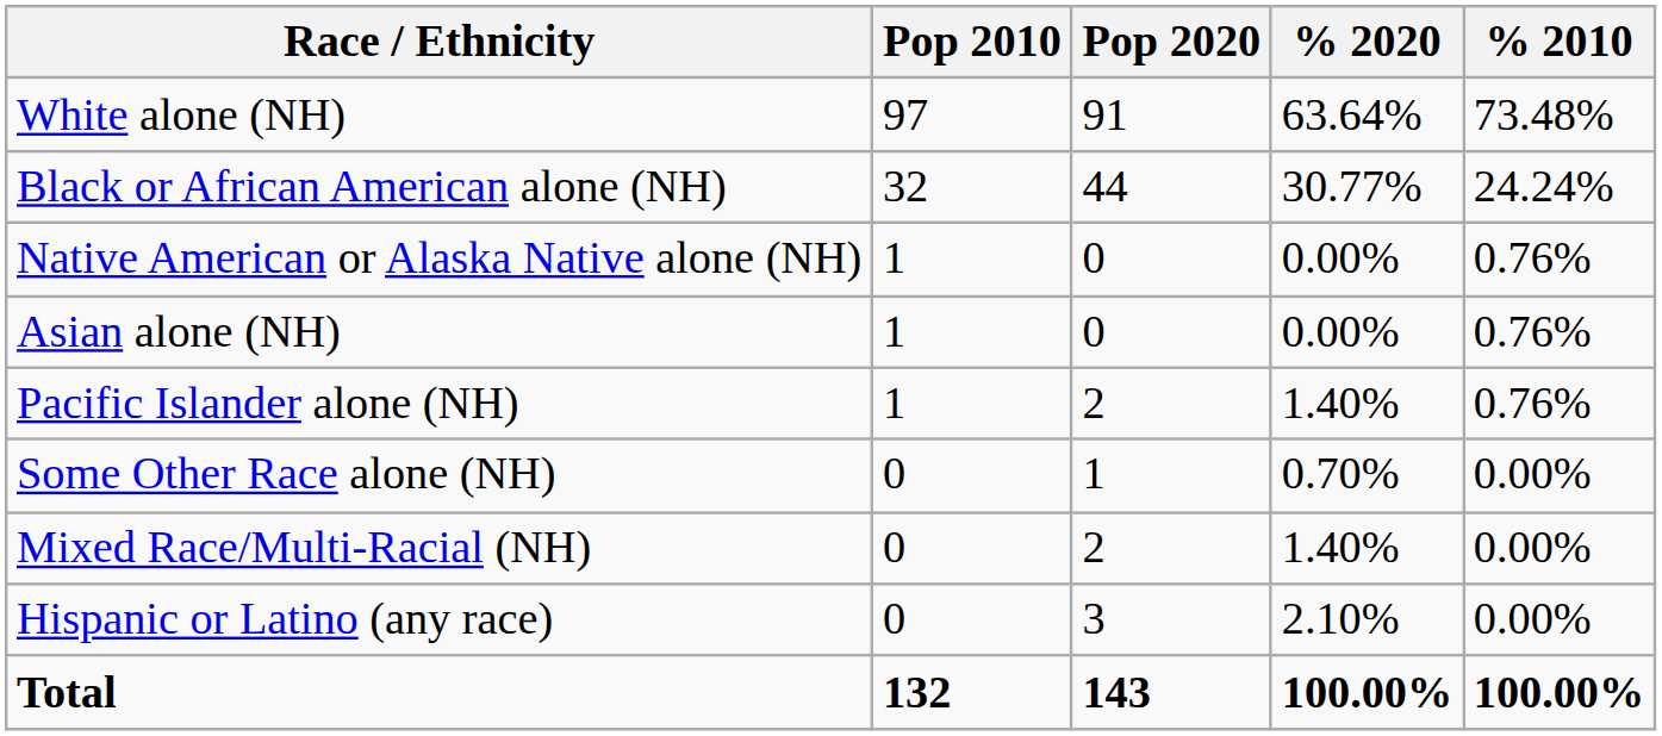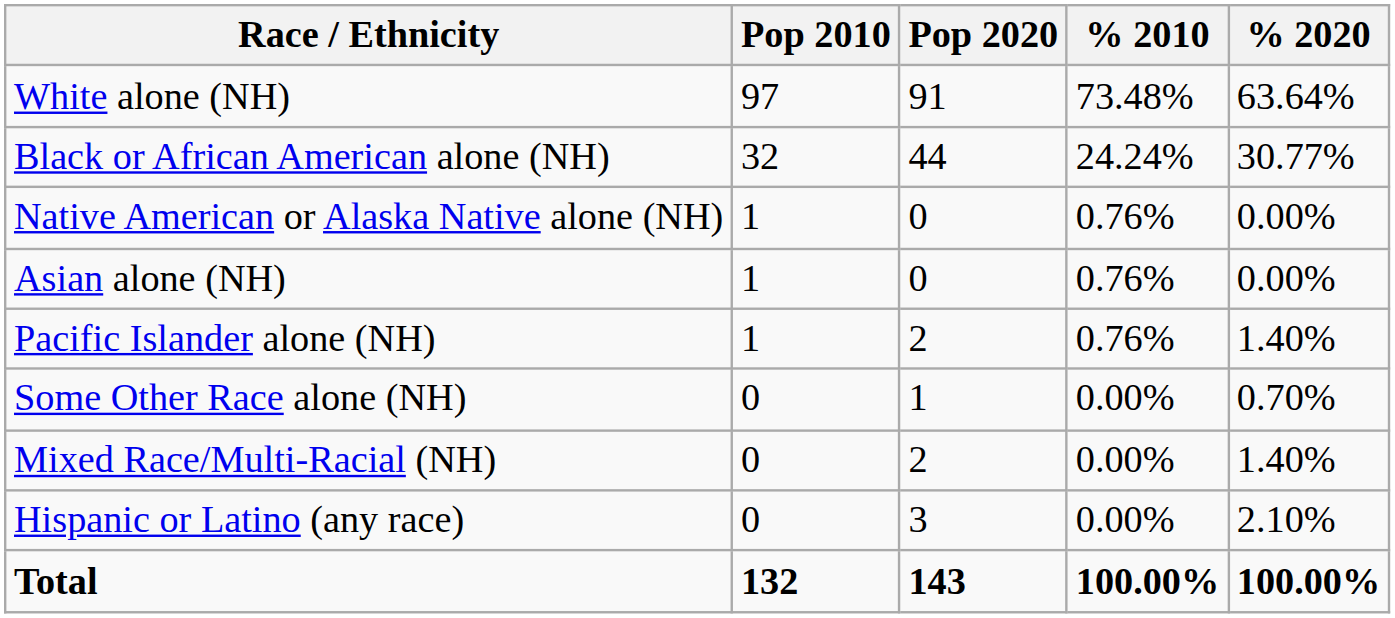columns swapped: % 2010 <-> % 2020
